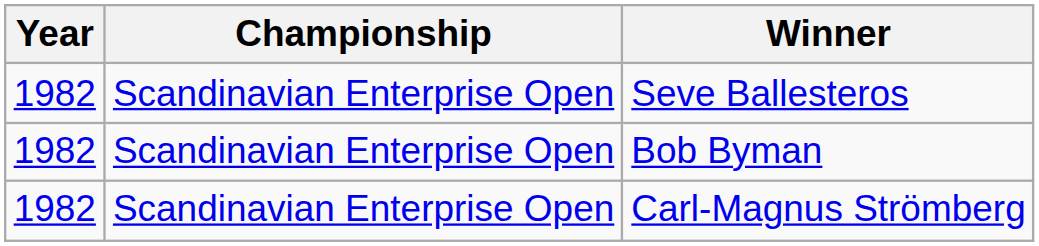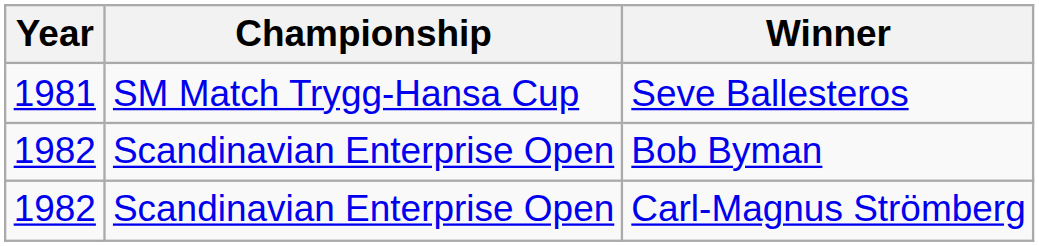Seve Ballesteros | Year: 1982 -> 1981
Seve Ballesteros | Championship: Scandinavian Enterprise Open -> SM Match Trygg-Hansa Cup
